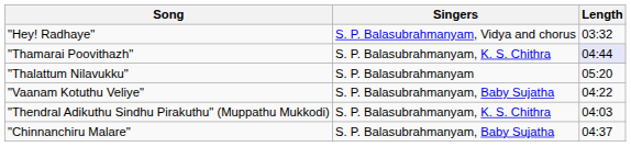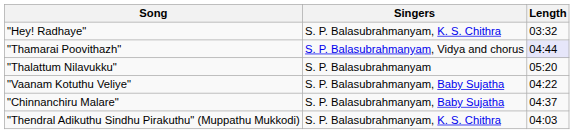"Hey! Radhaye" | Singers: S. P. Balasubrahmanyam, Vidya and chorus -> S. P. Balasubrahmanyam, K. S. Chithra
"Thamarai Poovithazh" | Singers: S. P. Balasubrahmanyam, K. S. Chithra -> S. P. Balasubrahmanyam, Vidya and chorus
rows swapped: "Thendral Adikuthu Sindhu Pirakuthu" (Muppathu Mukkodi) <-> "Chinnanchiru Malare"
